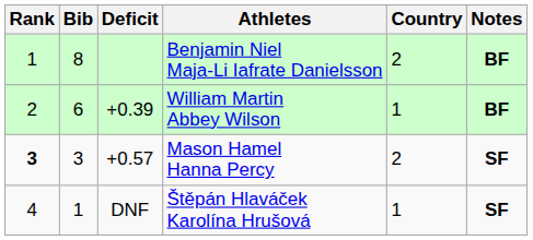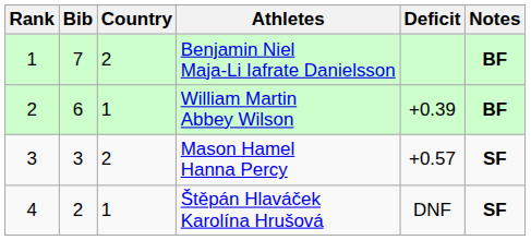columns swapped: Country <-> Deficit
Benjamin Niel Maja-Li Iafrate Danielsson | Bib: 8 -> 7
Mason Hamel Hanna Percy | Rank: bold -> normal
Štěpán Hlaváček Karolína Hrušová | Bib: 1 -> 2
